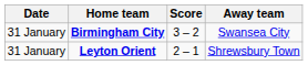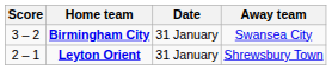columns swapped: Date <-> Score
